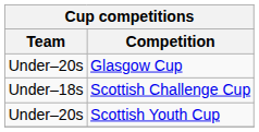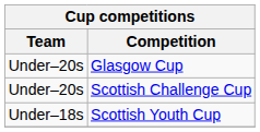Scottish Challenge Cup | Team: Under–18s -> Under–20s
Scottish Youth Cup | Team: Under–20s -> Under–18s
